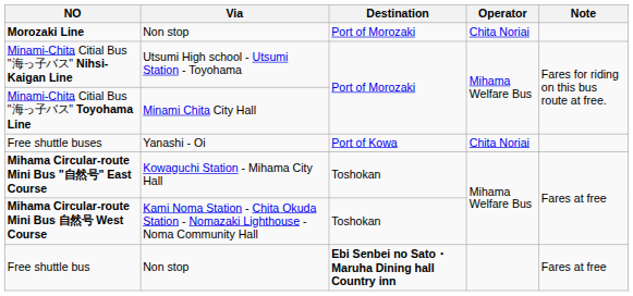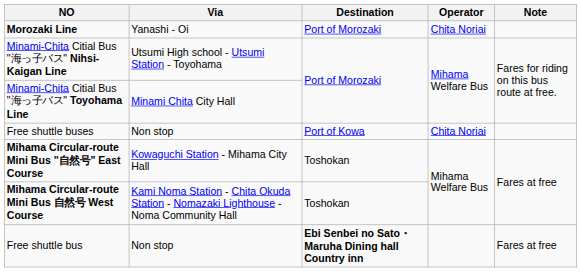Morozaki Line | Via: Non stop -> Yanashi - Oi
Free shuttle buses | Via: Yanashi - Oi -> Non stop
